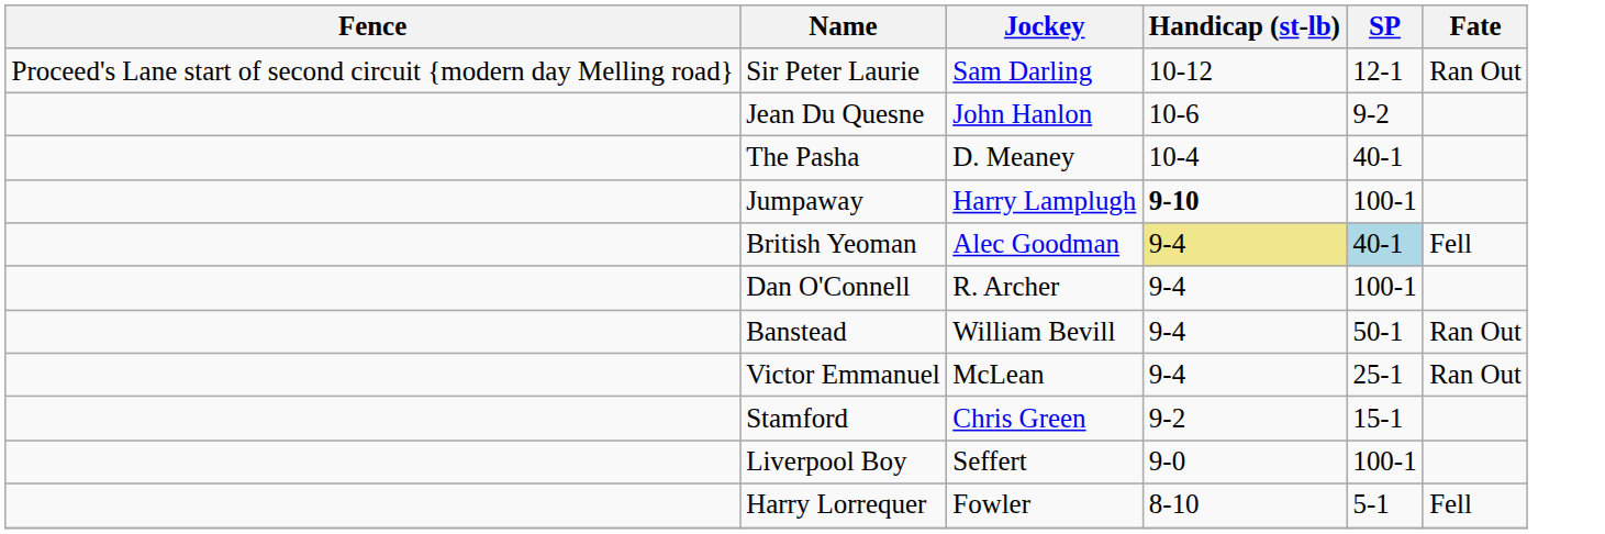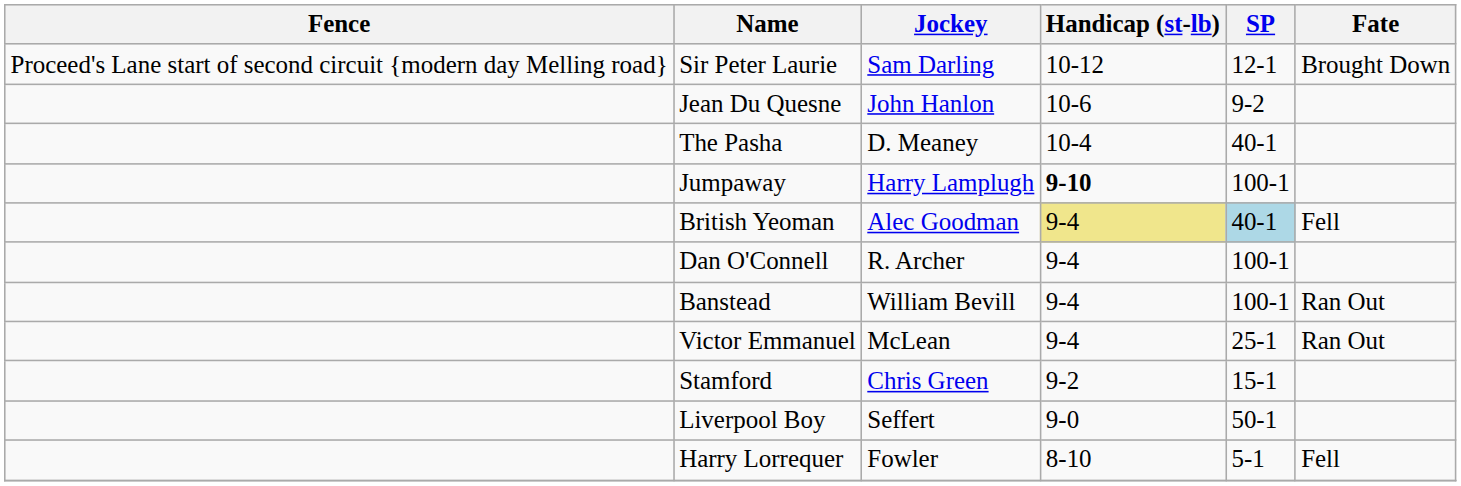Sir Peter Laurie | Fate: Ran Out -> Brought Down
Banstead | SP: 50-1 -> 100-1
Liverpool Boy | SP: 100-1 -> 50-1
